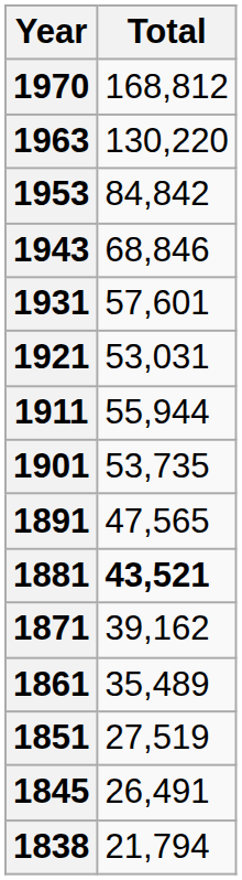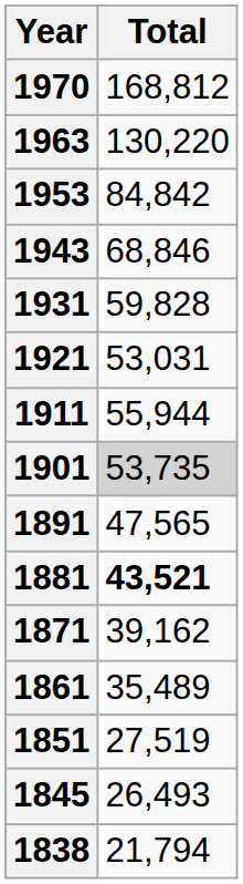1931 | Total: 57,601 -> 59,828
1901 | Total: no background -> lightgrey background
1845 | Total: 26,491 -> 26,493
